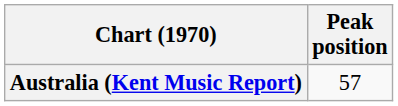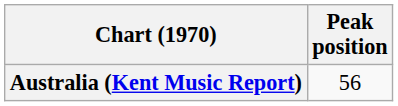Australia (Kent Music Report) | Peak position: 57 -> 56
